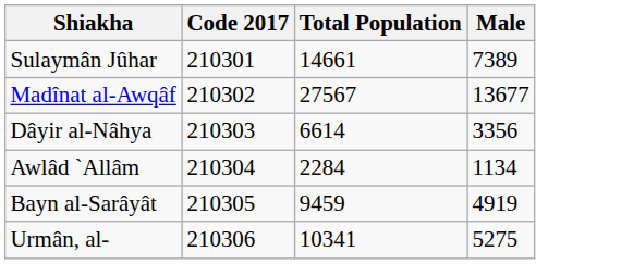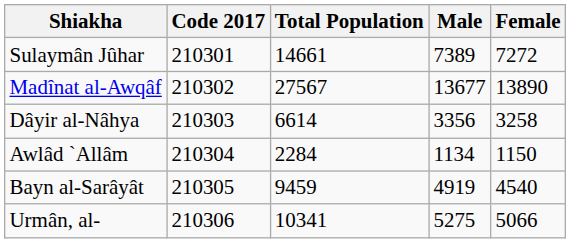+ column: Female | 7272 | 13890 | 3258 | 1150 | 4540 | 5066
